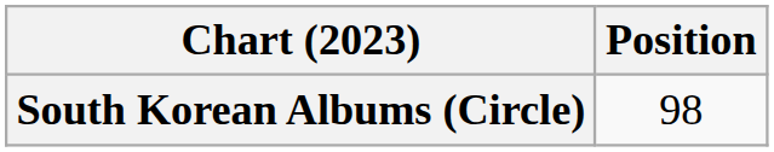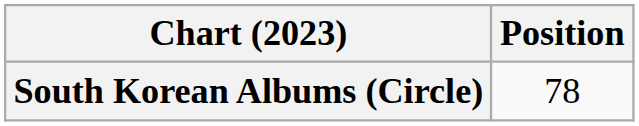South Korean Albums (Circle) | Position: 98 -> 78
